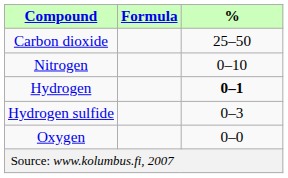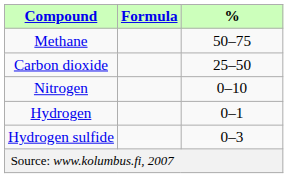+ row: Methane | 50–75
Hydrogen | %: bold -> normal
- row: Oxygen | 0–0
